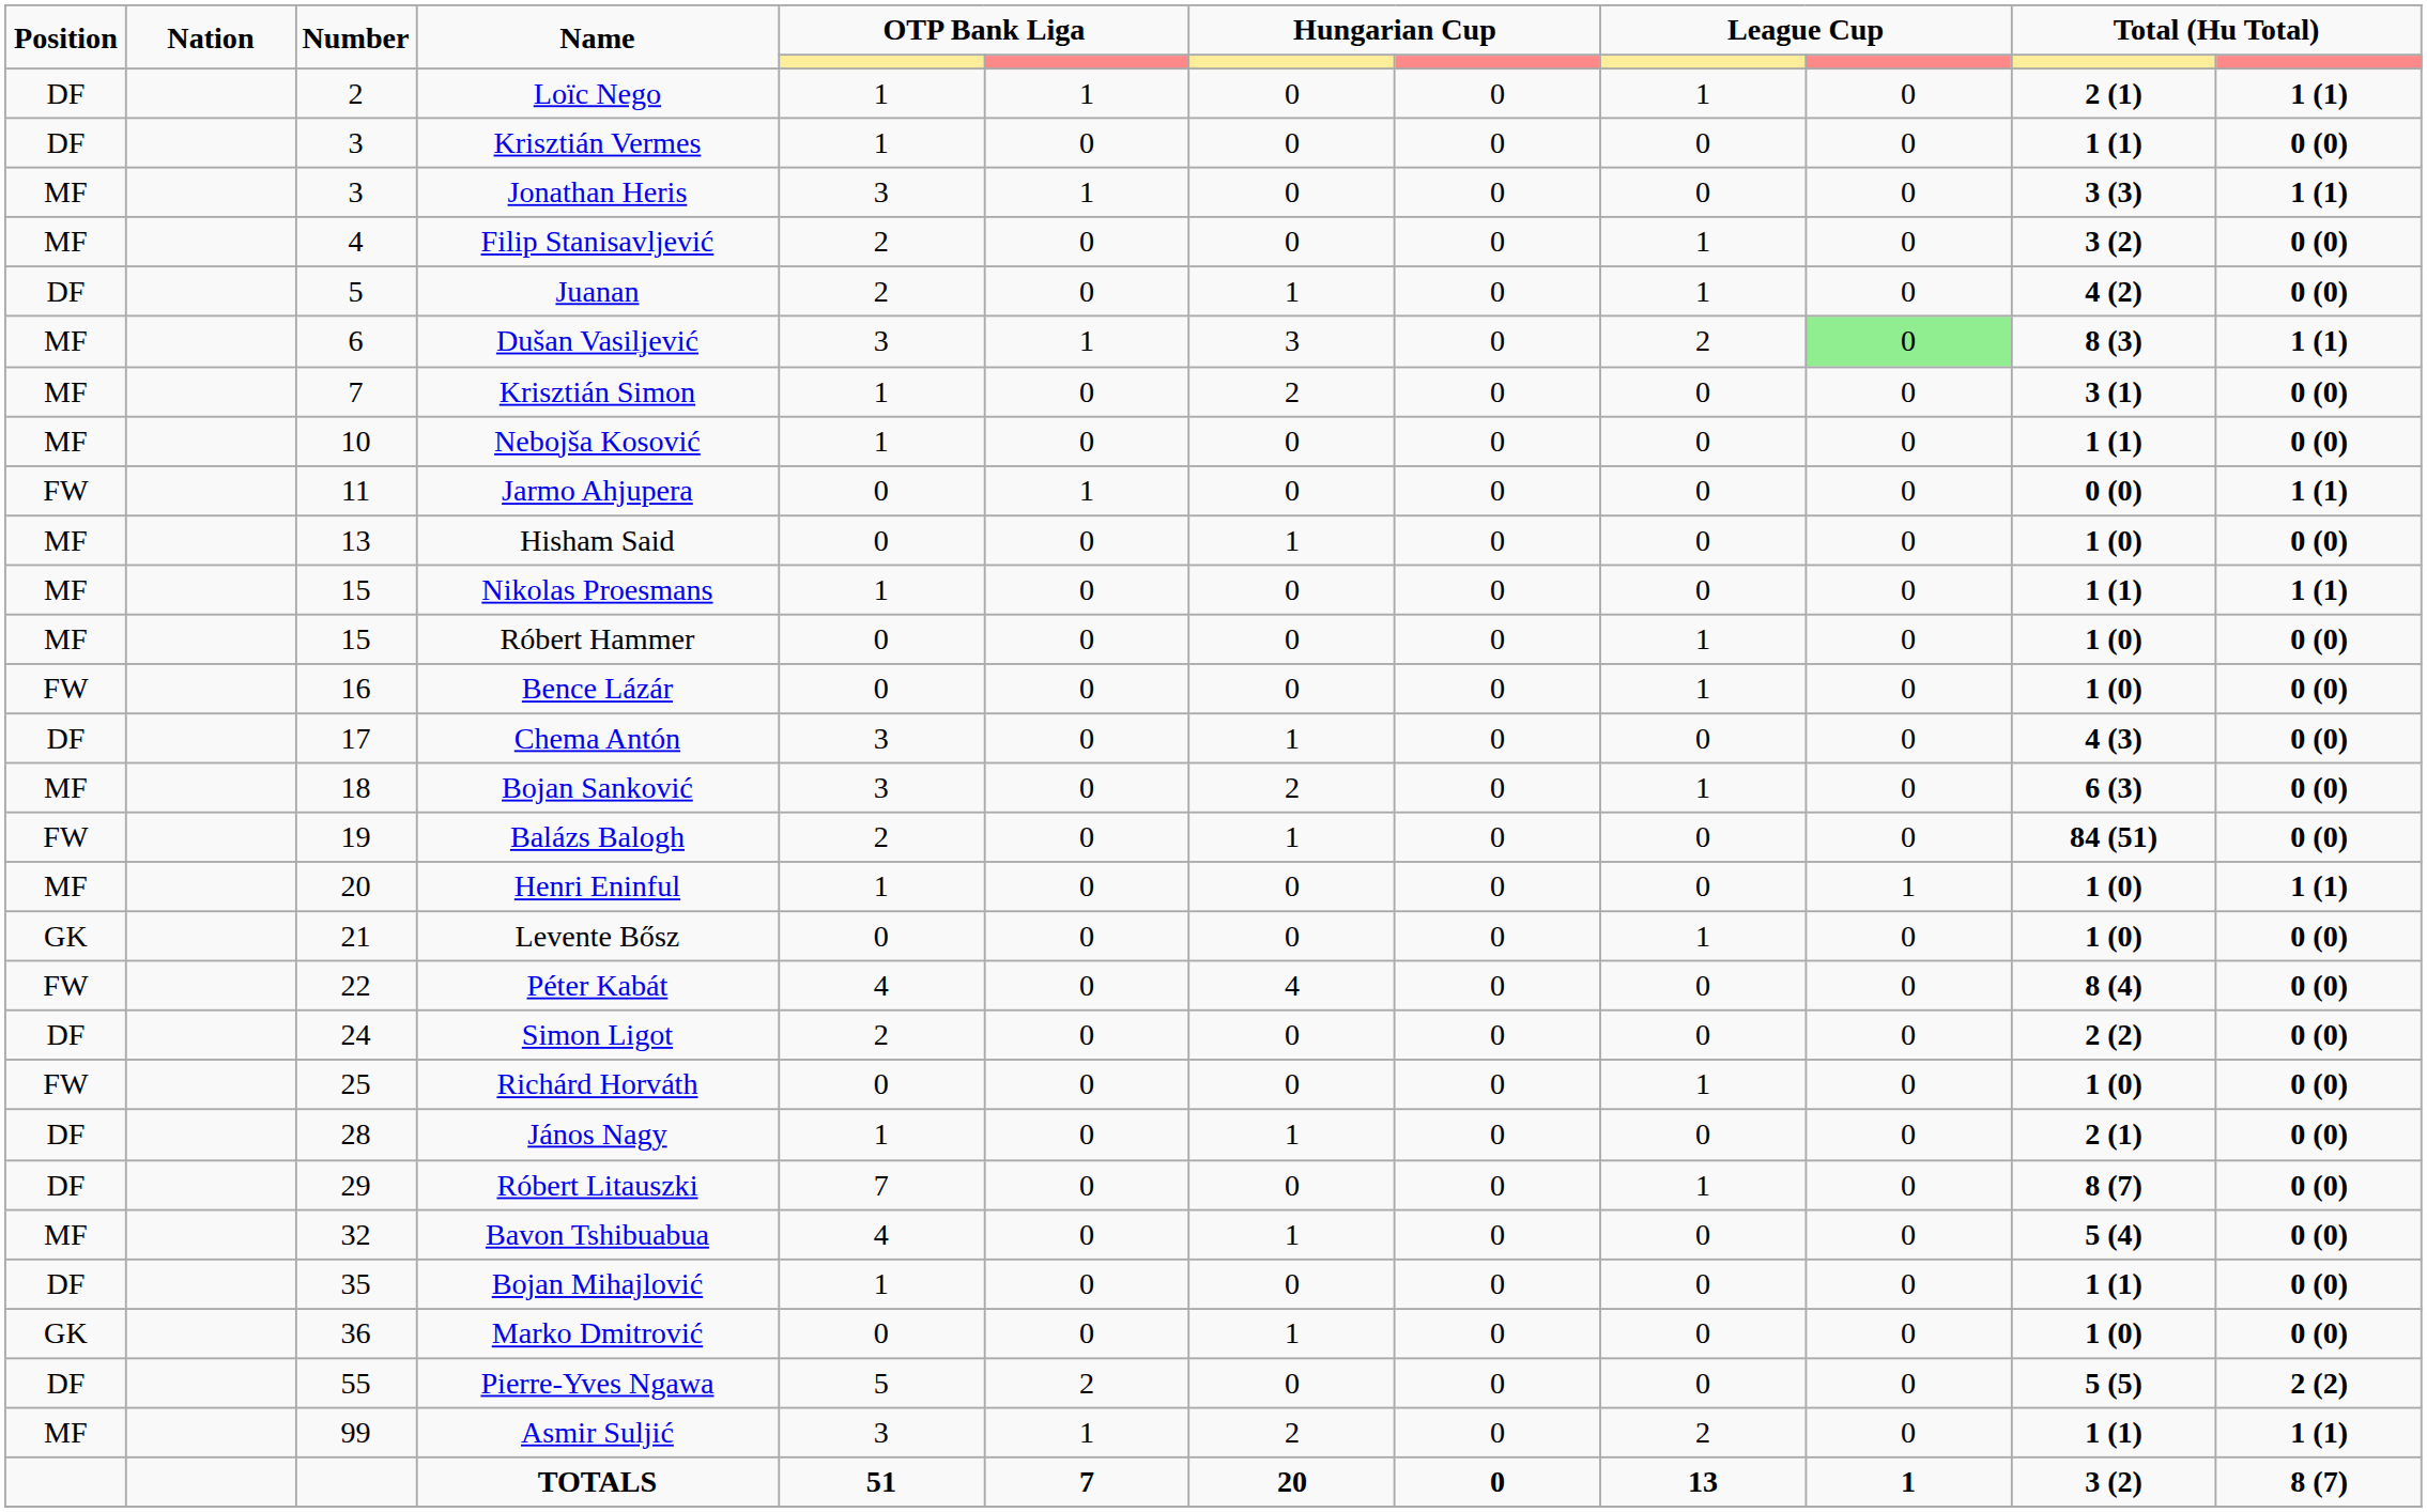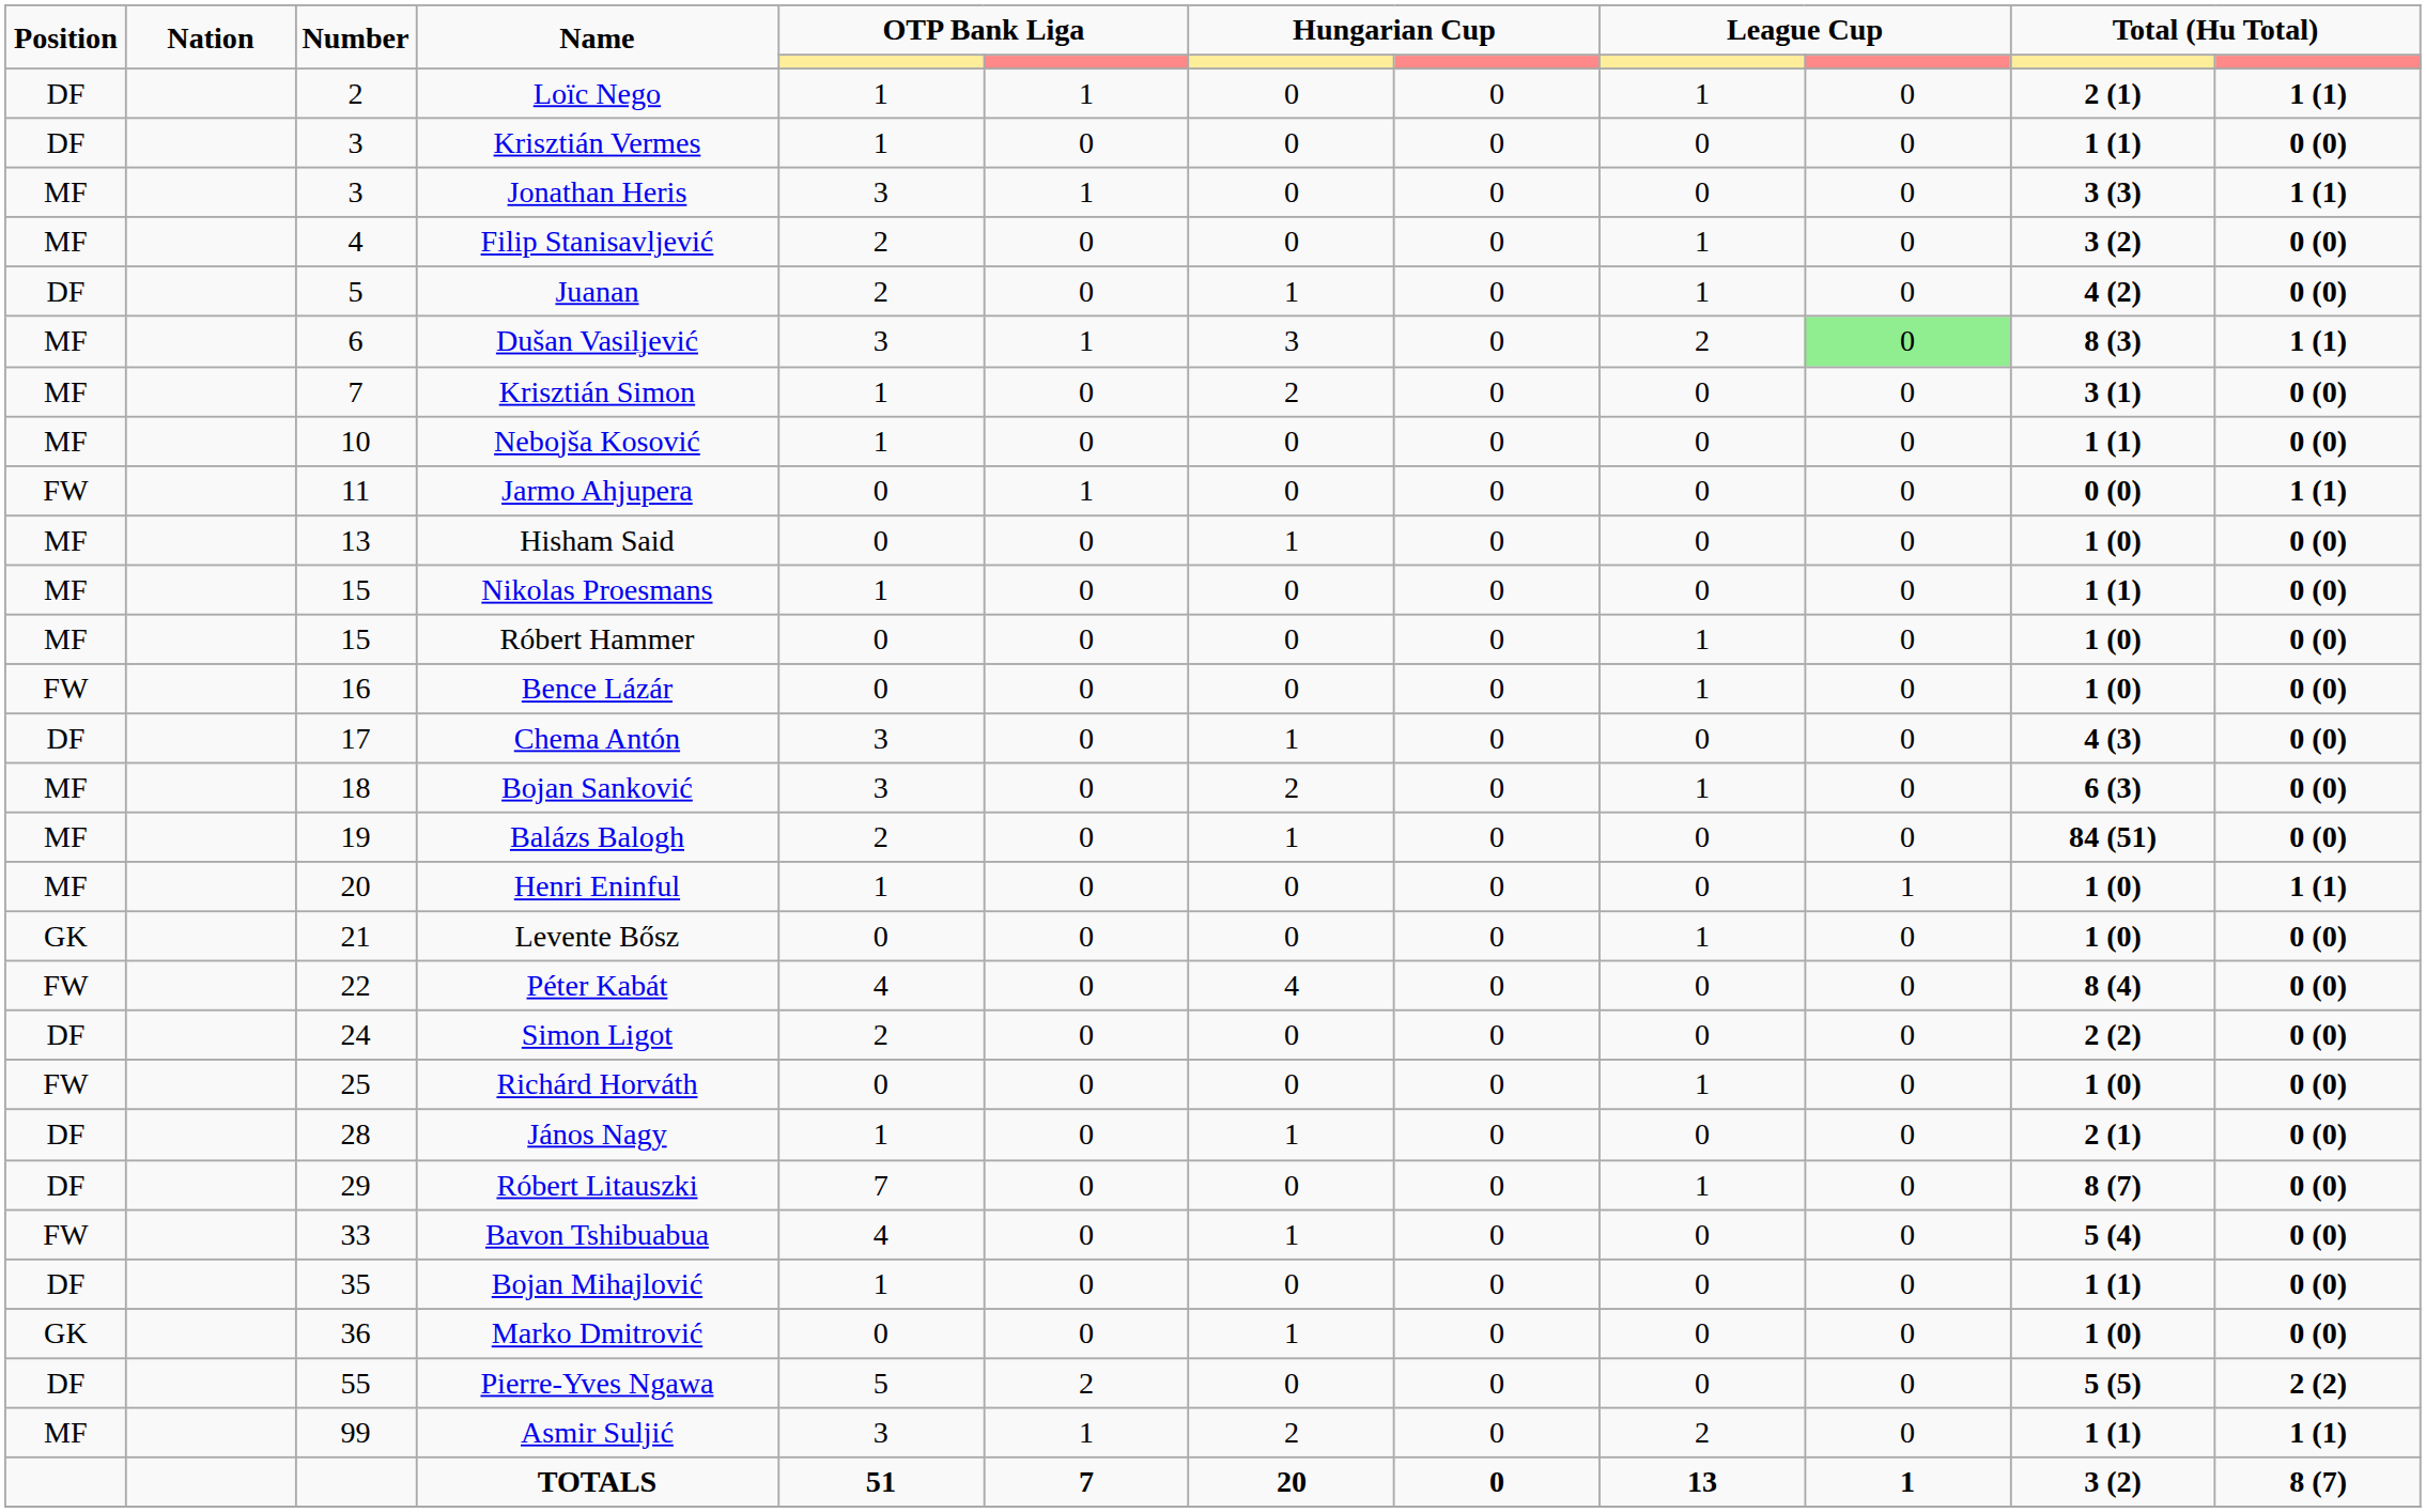Nikolas Proesmans | column 12: 1 (1) -> 0 (0)
Balázs Balogh | Position: FW -> MF
Bavon Tshibuabua | Position: MF -> FW
Bavon Tshibuabua | Number: 32 -> 33
